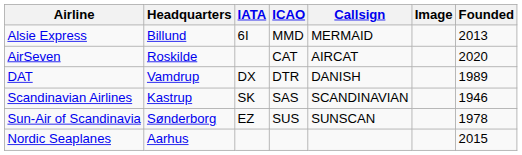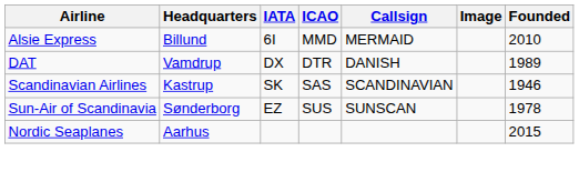Alsie Express | Founded: 2013 -> 2010
- row: AirSeven | Roskilde | CAT | AIRCAT | 2020
